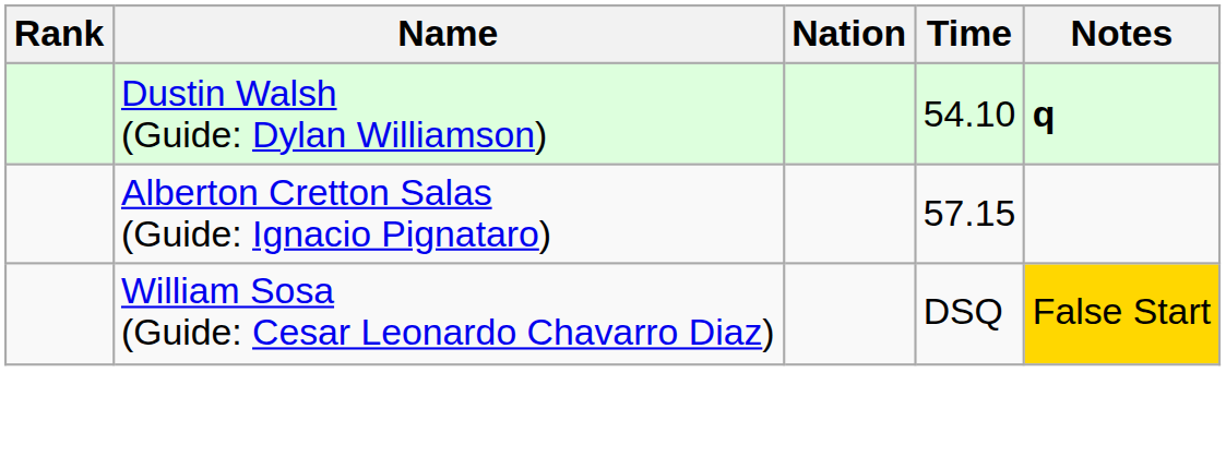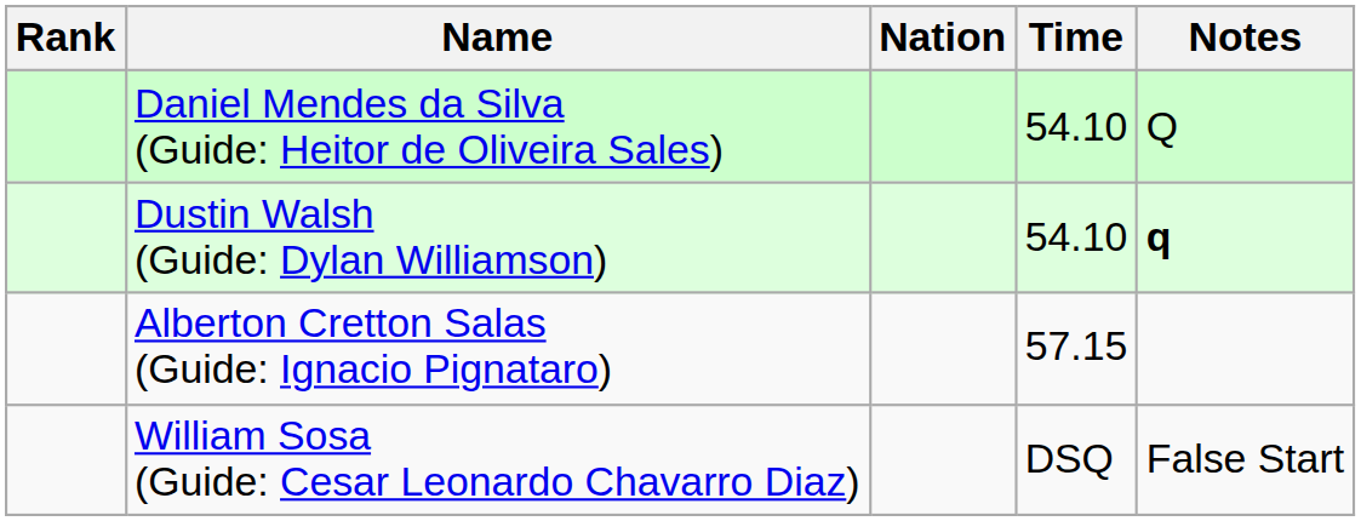+ row: Daniel Mendes da Silva (Guide: Heitor de Oliveira Sales) | 54.10 | Q
William Sosa (Guide: Cesar Leonardo Chavarro Diaz) | Notes: gold background -> no background
